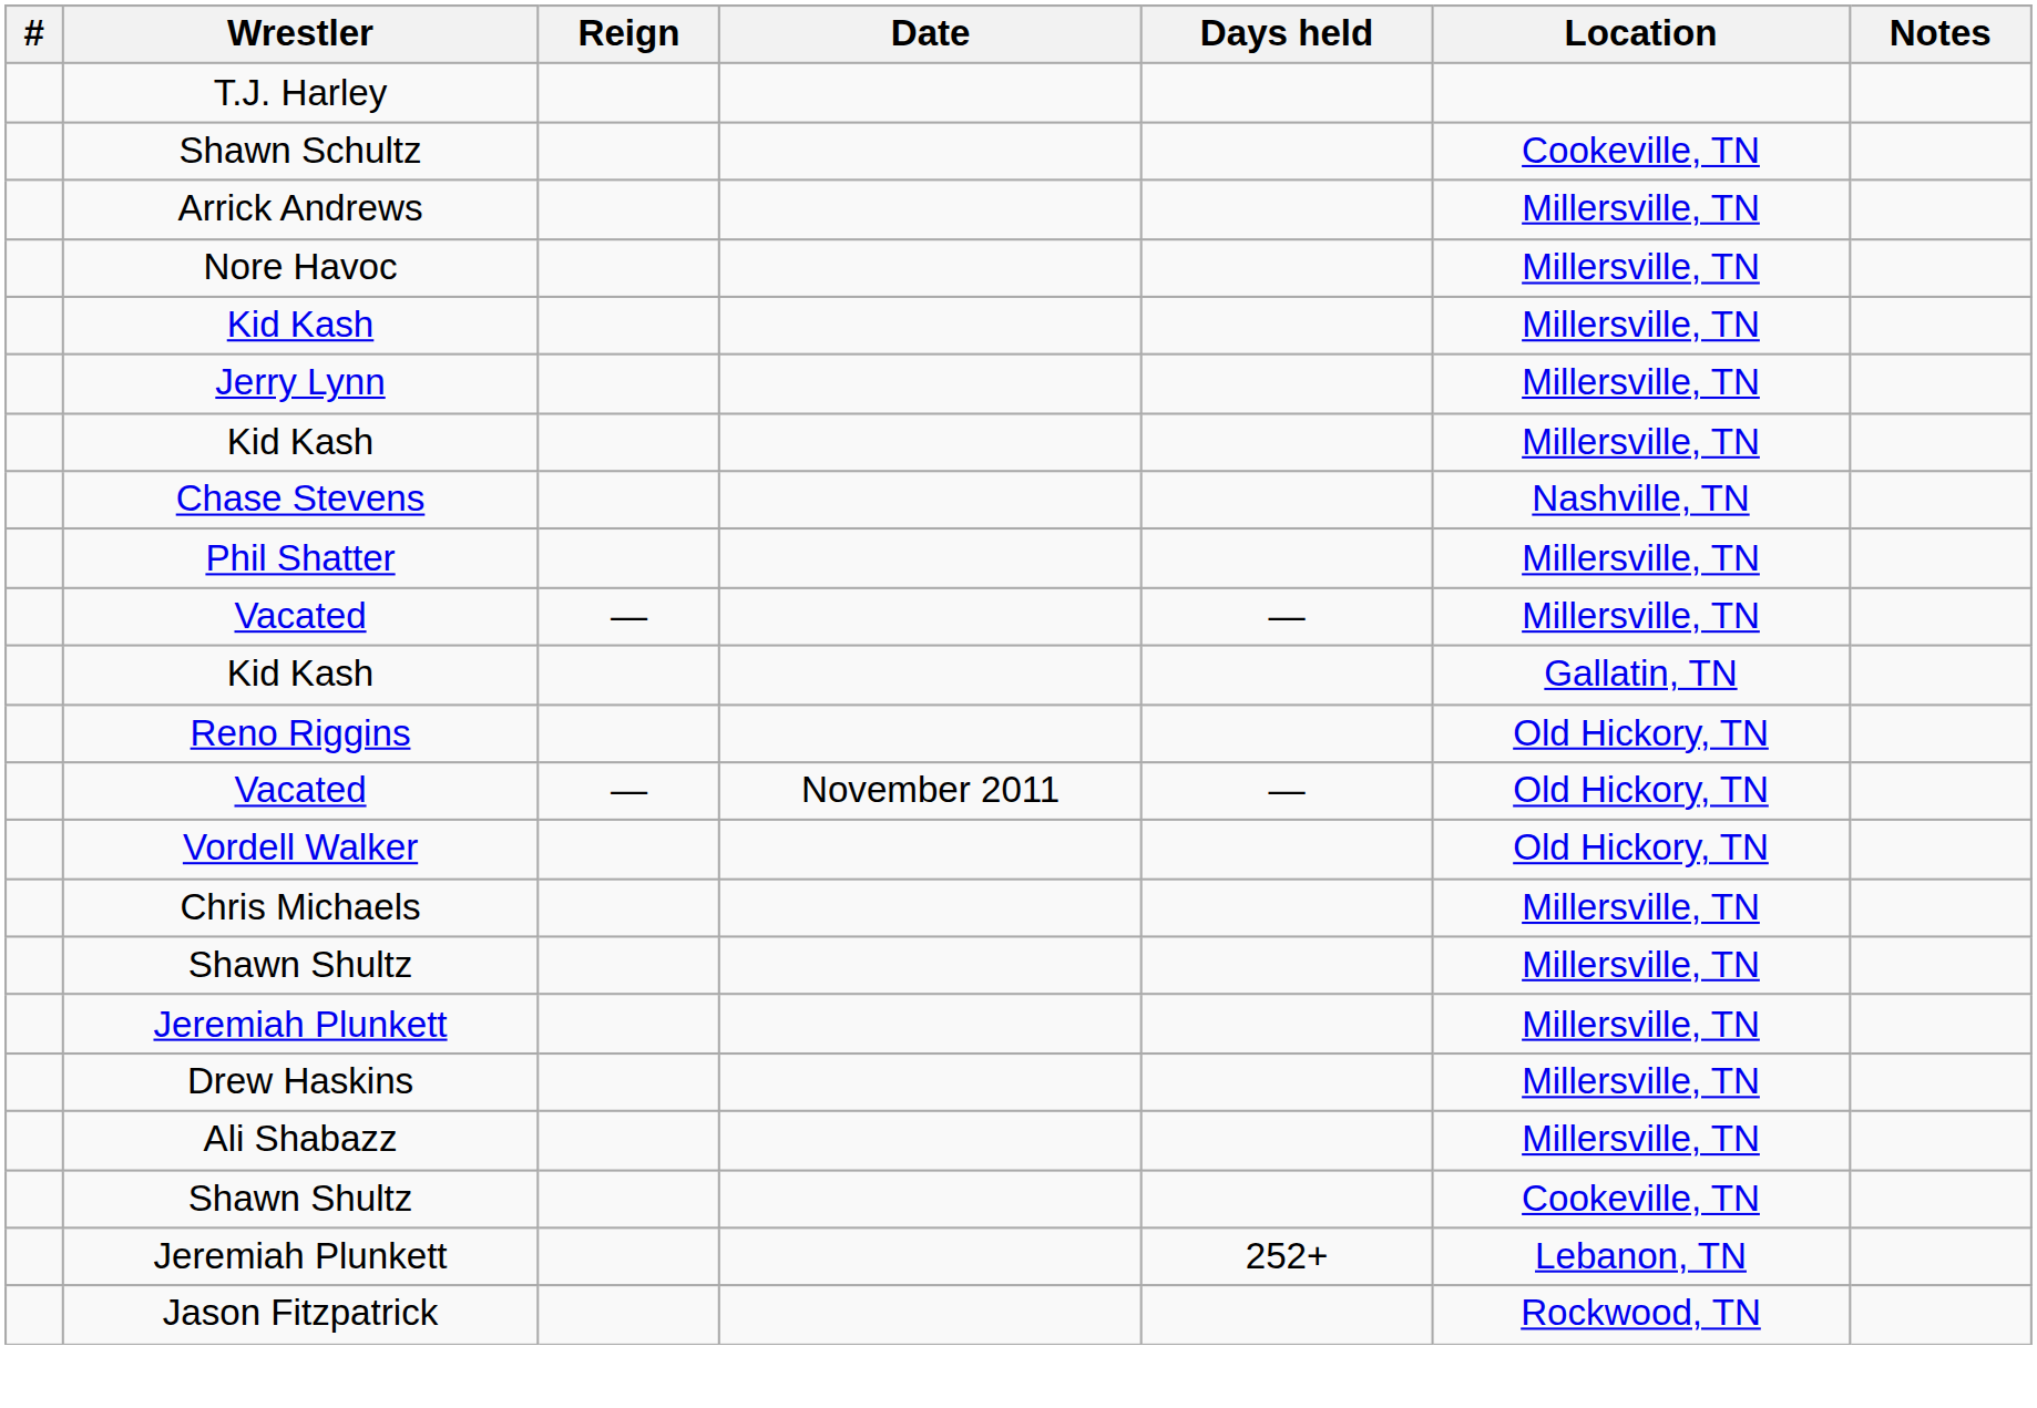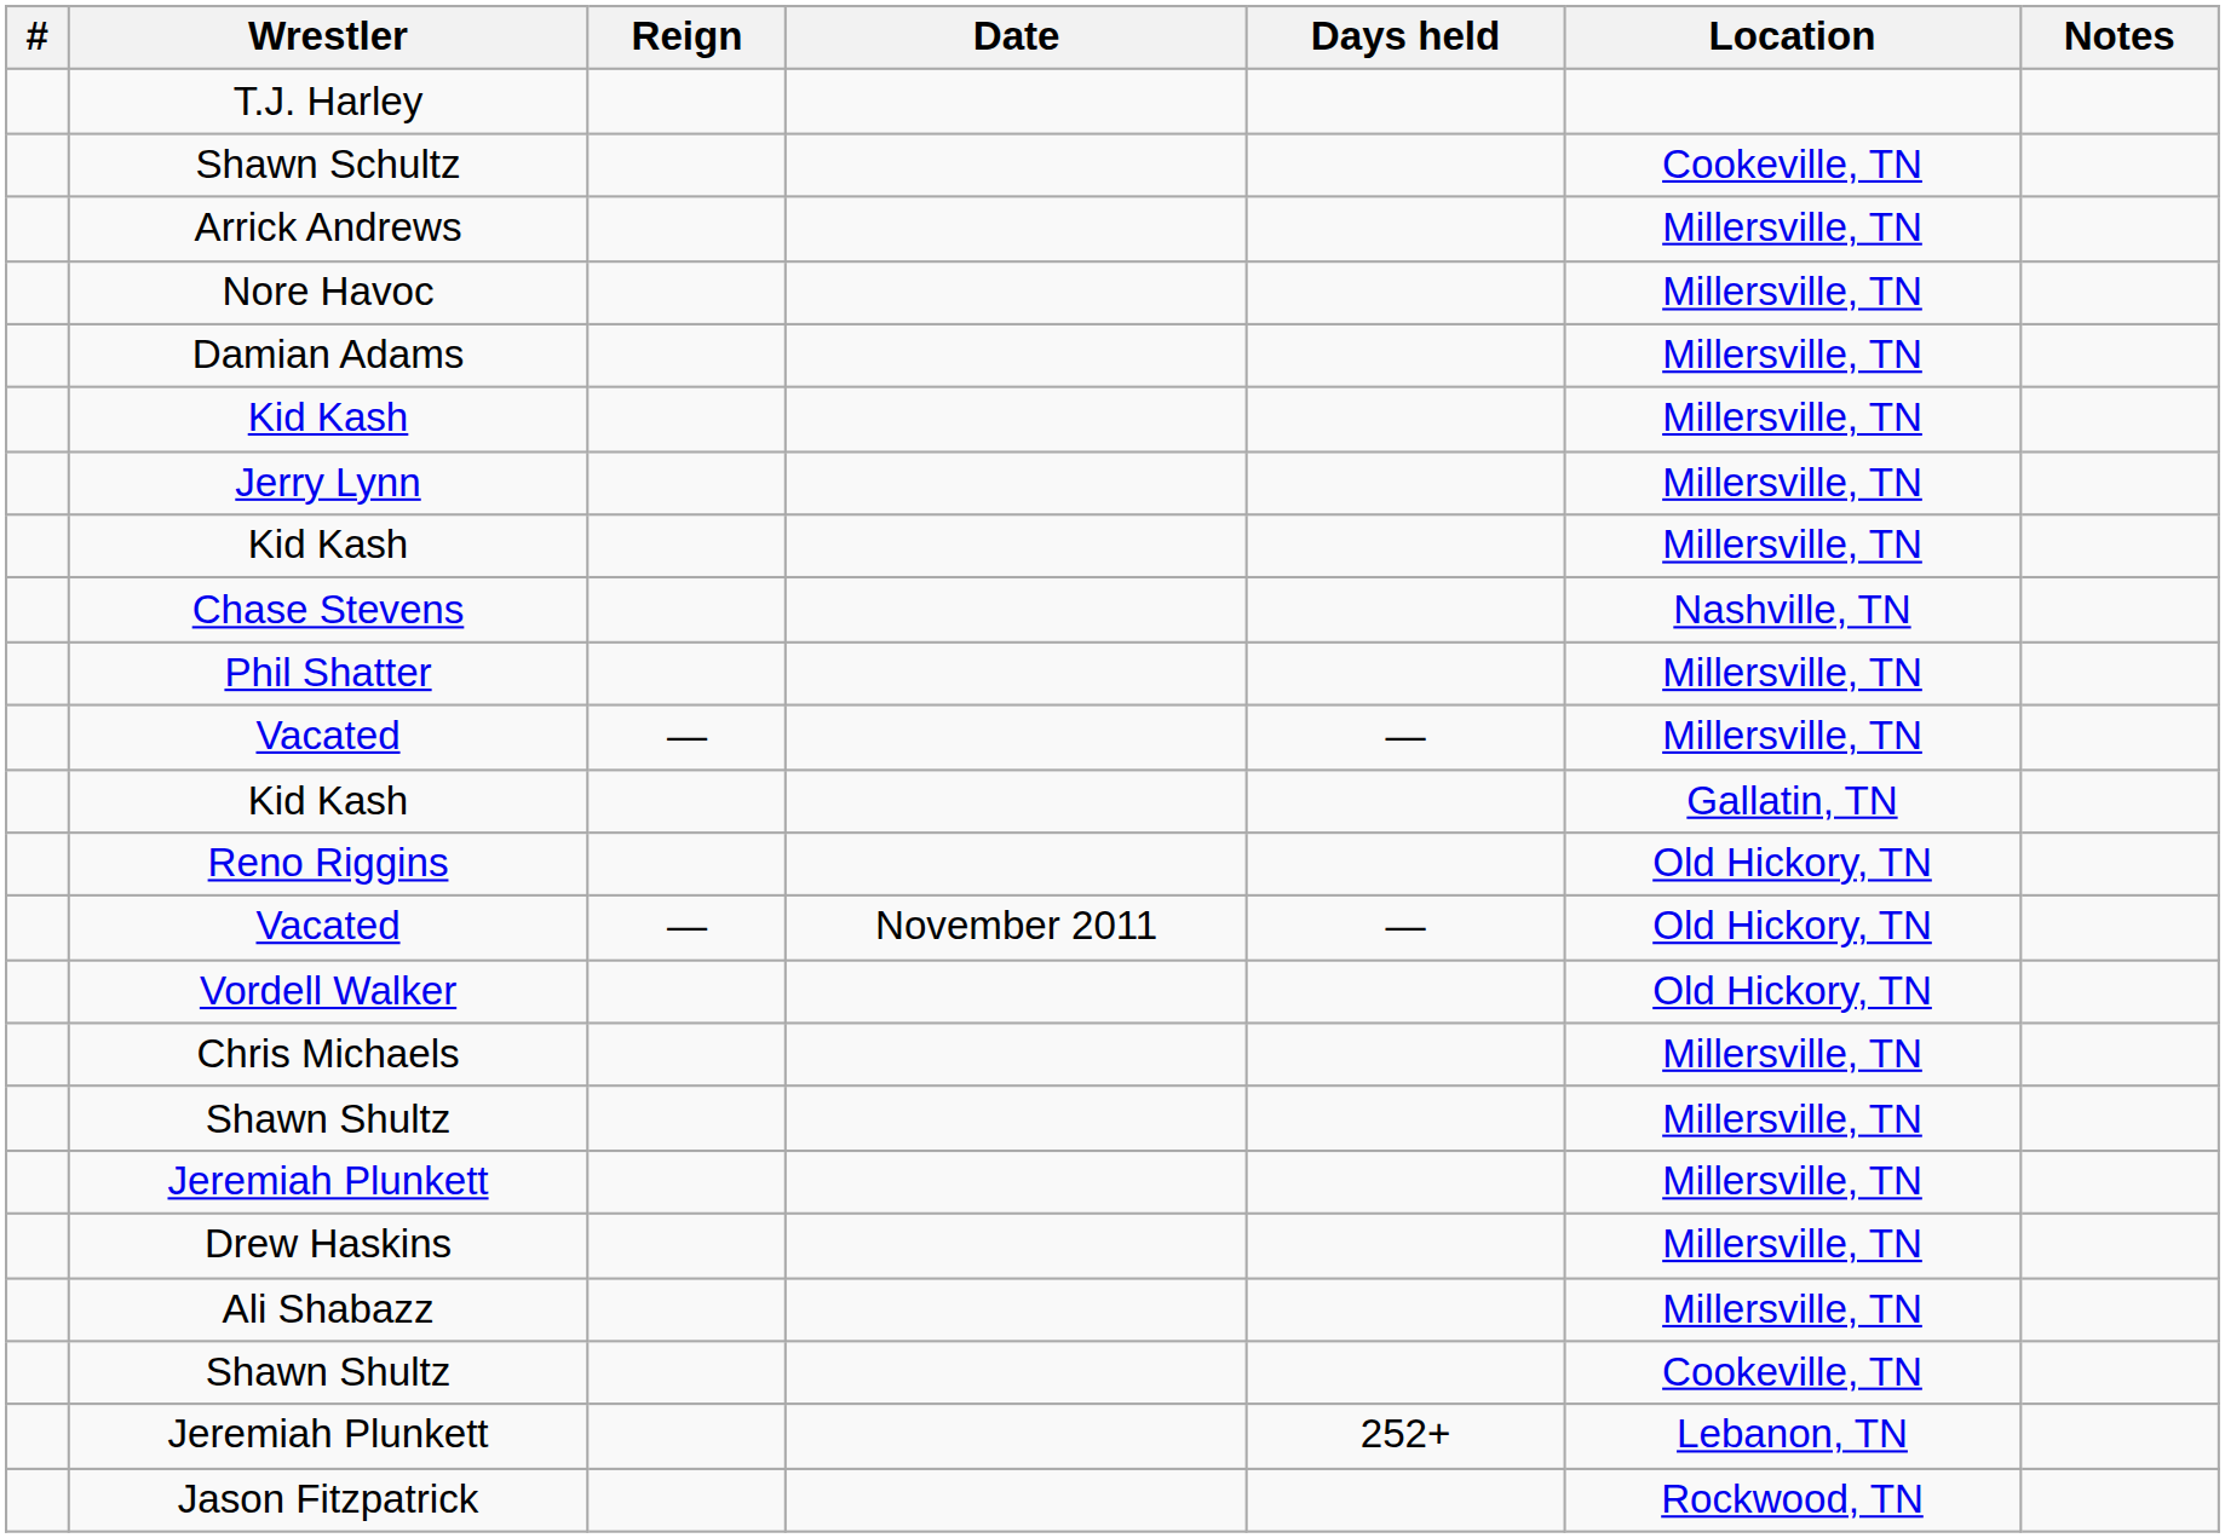+ row: Damian Adams | Millersville, TN
